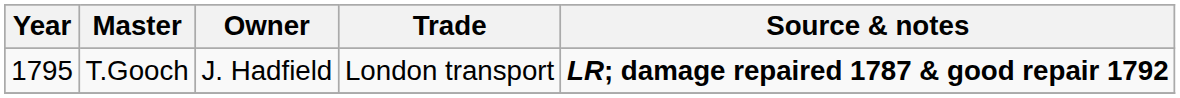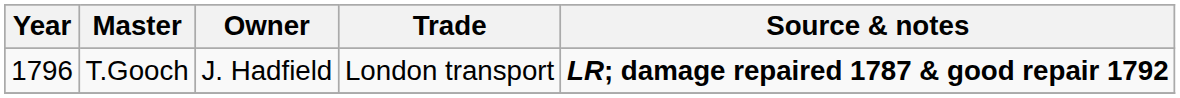T.Gooch | Year: 1795 -> 1796
